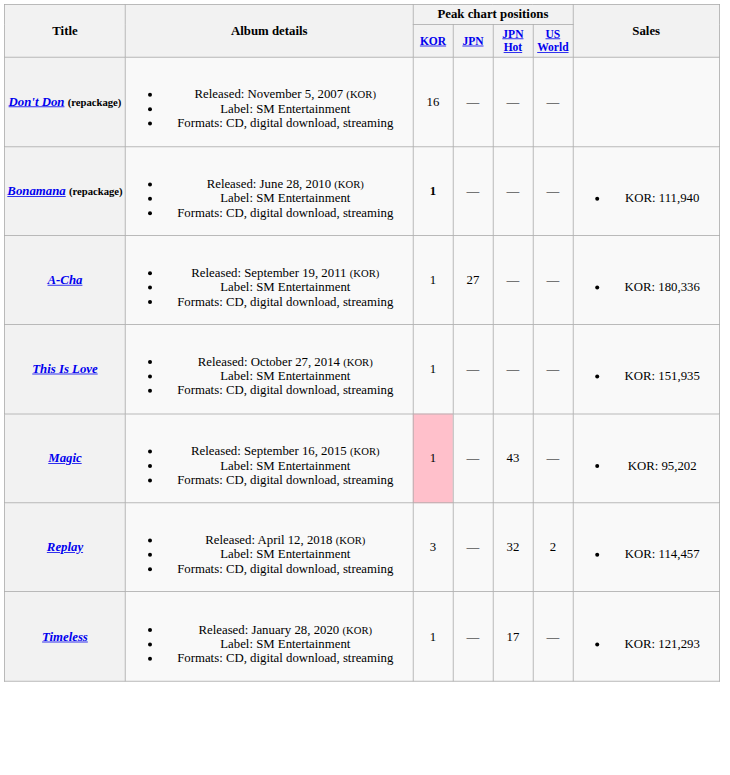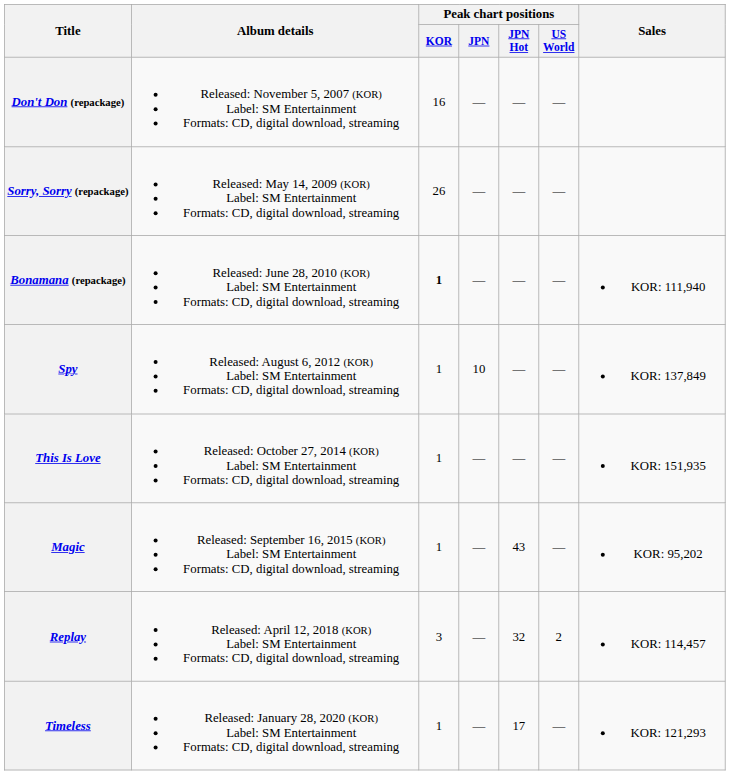+ row: Sorry, Sorry (repackage) | Released: May 14, 2009 (KOR) Label: SM Entertainment Formats: CD, digital download, streaming | 26 | — | — | —
- row: A-Cha | Released: September 19, 2011 (KOR) Label: SM Entertainment Formats: CD, digital download, streaming | 1 | 27 | — | — | KOR: 180,336
+ row: Spy | Released: August 6, 2012 (KOR) Label: SM Entertainment Formats: CD, digital download, streaming | 1 | 10 | — | — | KOR: 137,849
Magic | Peak chart positions / KOR: pink background -> no background
